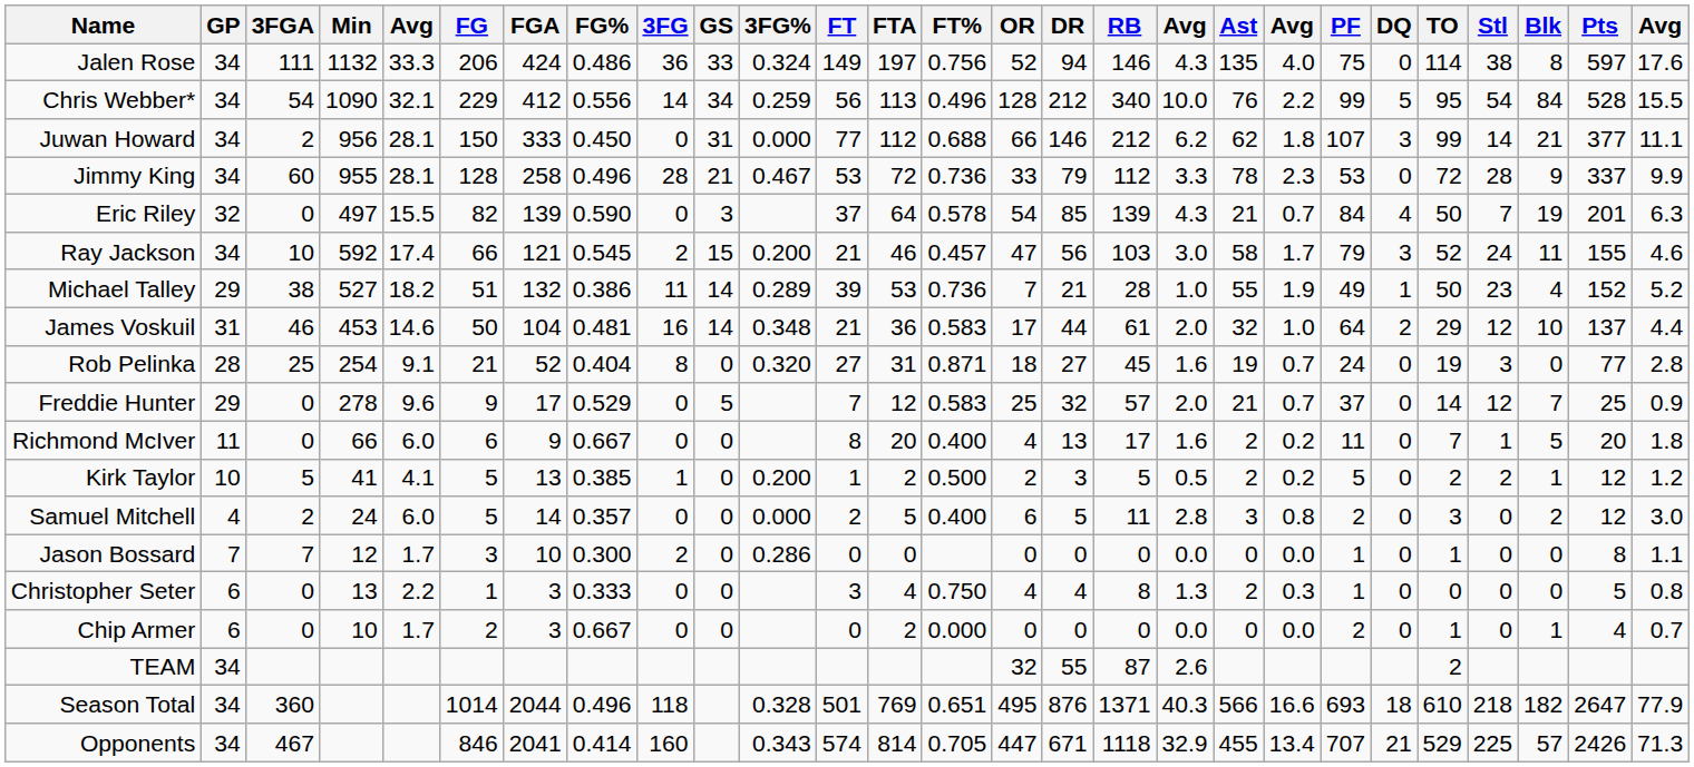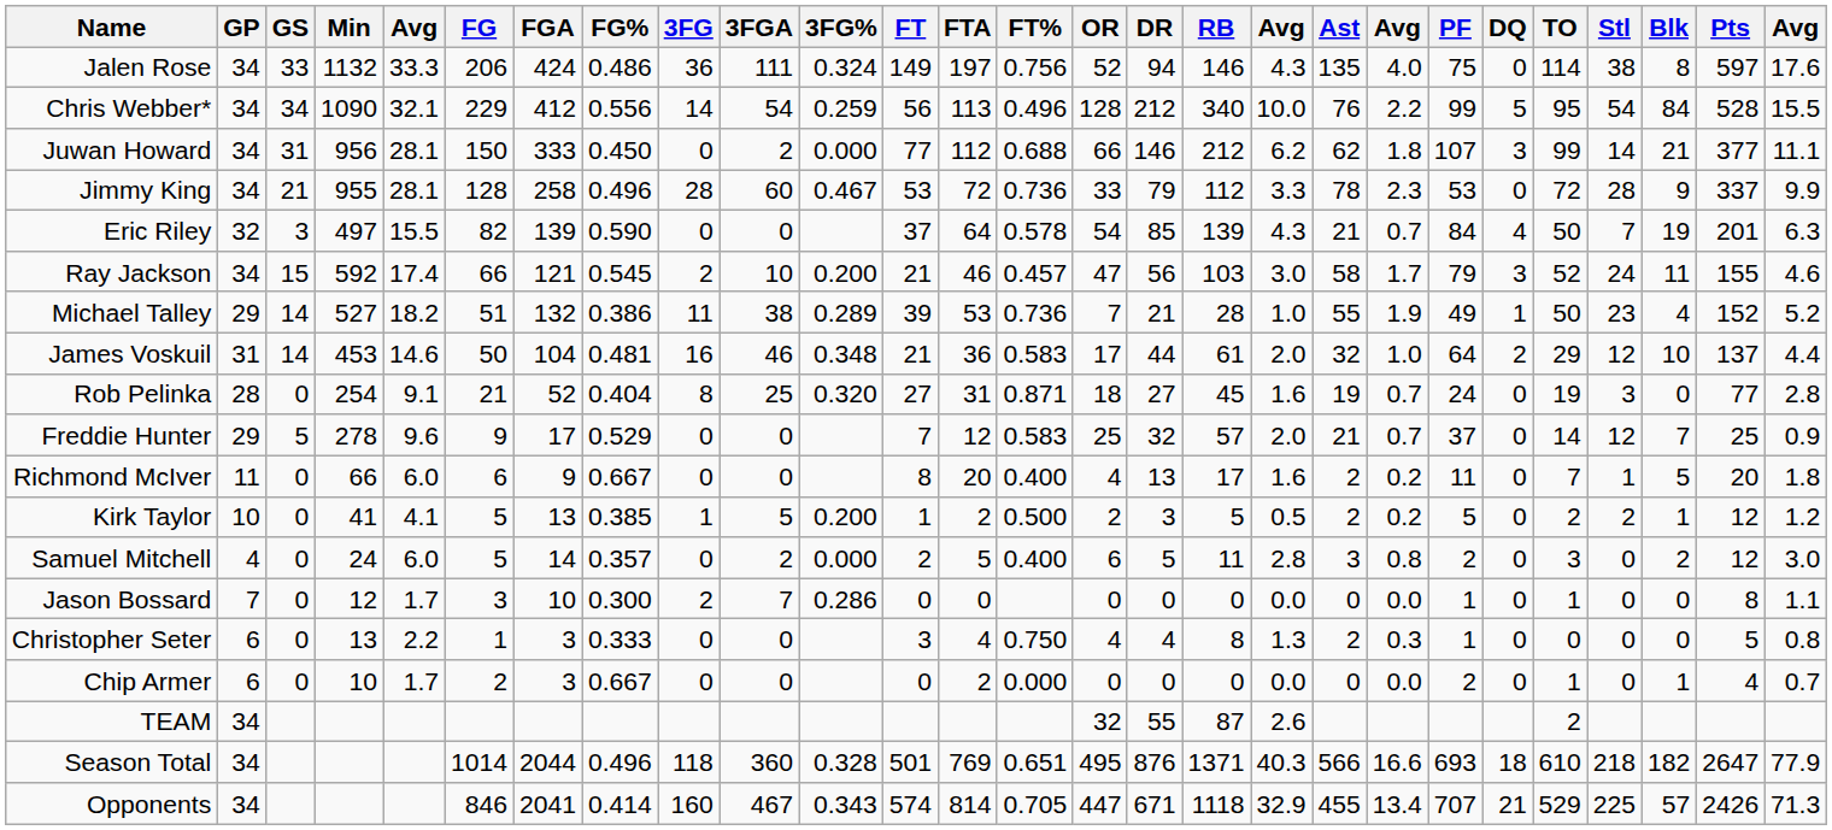columns swapped: GS <-> 3FGA
